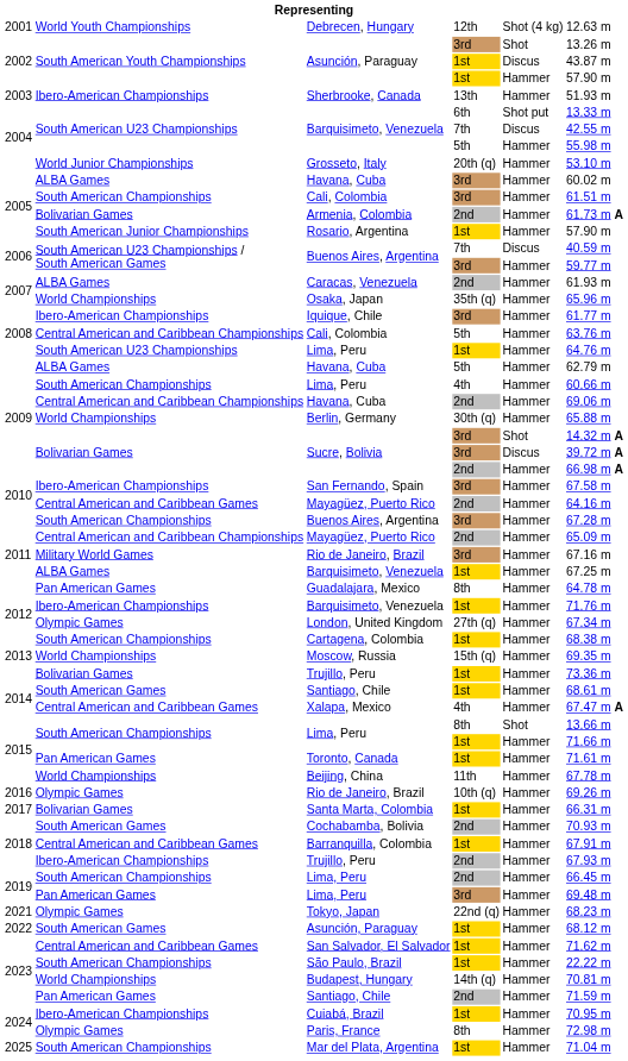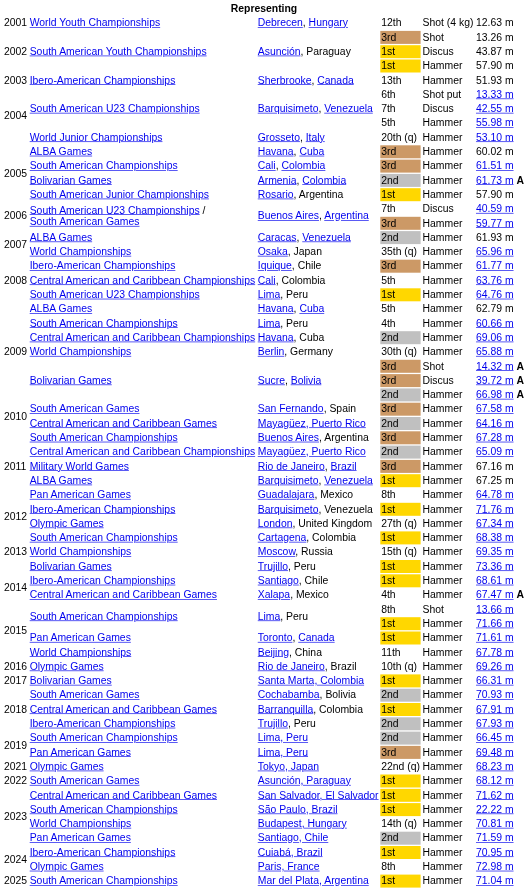San Fernando, Spain | column 2: Ibero-American Championships -> South American Games
Santiago, Chile / 1st | column 2: South American Games -> Ibero-American Championships
